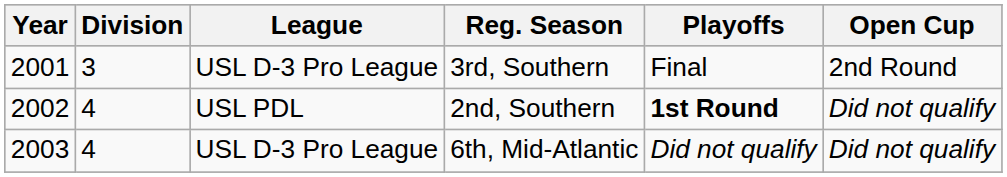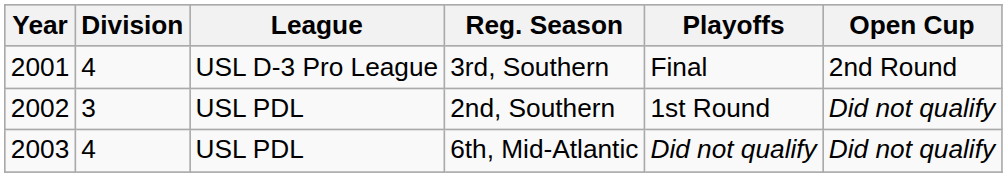3rd, Southern | Division: 3 -> 4
2nd, Southern | Division: 4 -> 3
2nd, Southern | Playoffs: bold -> normal
6th, Mid-Atlantic | League: USL D-3 Pro League -> USL PDL
